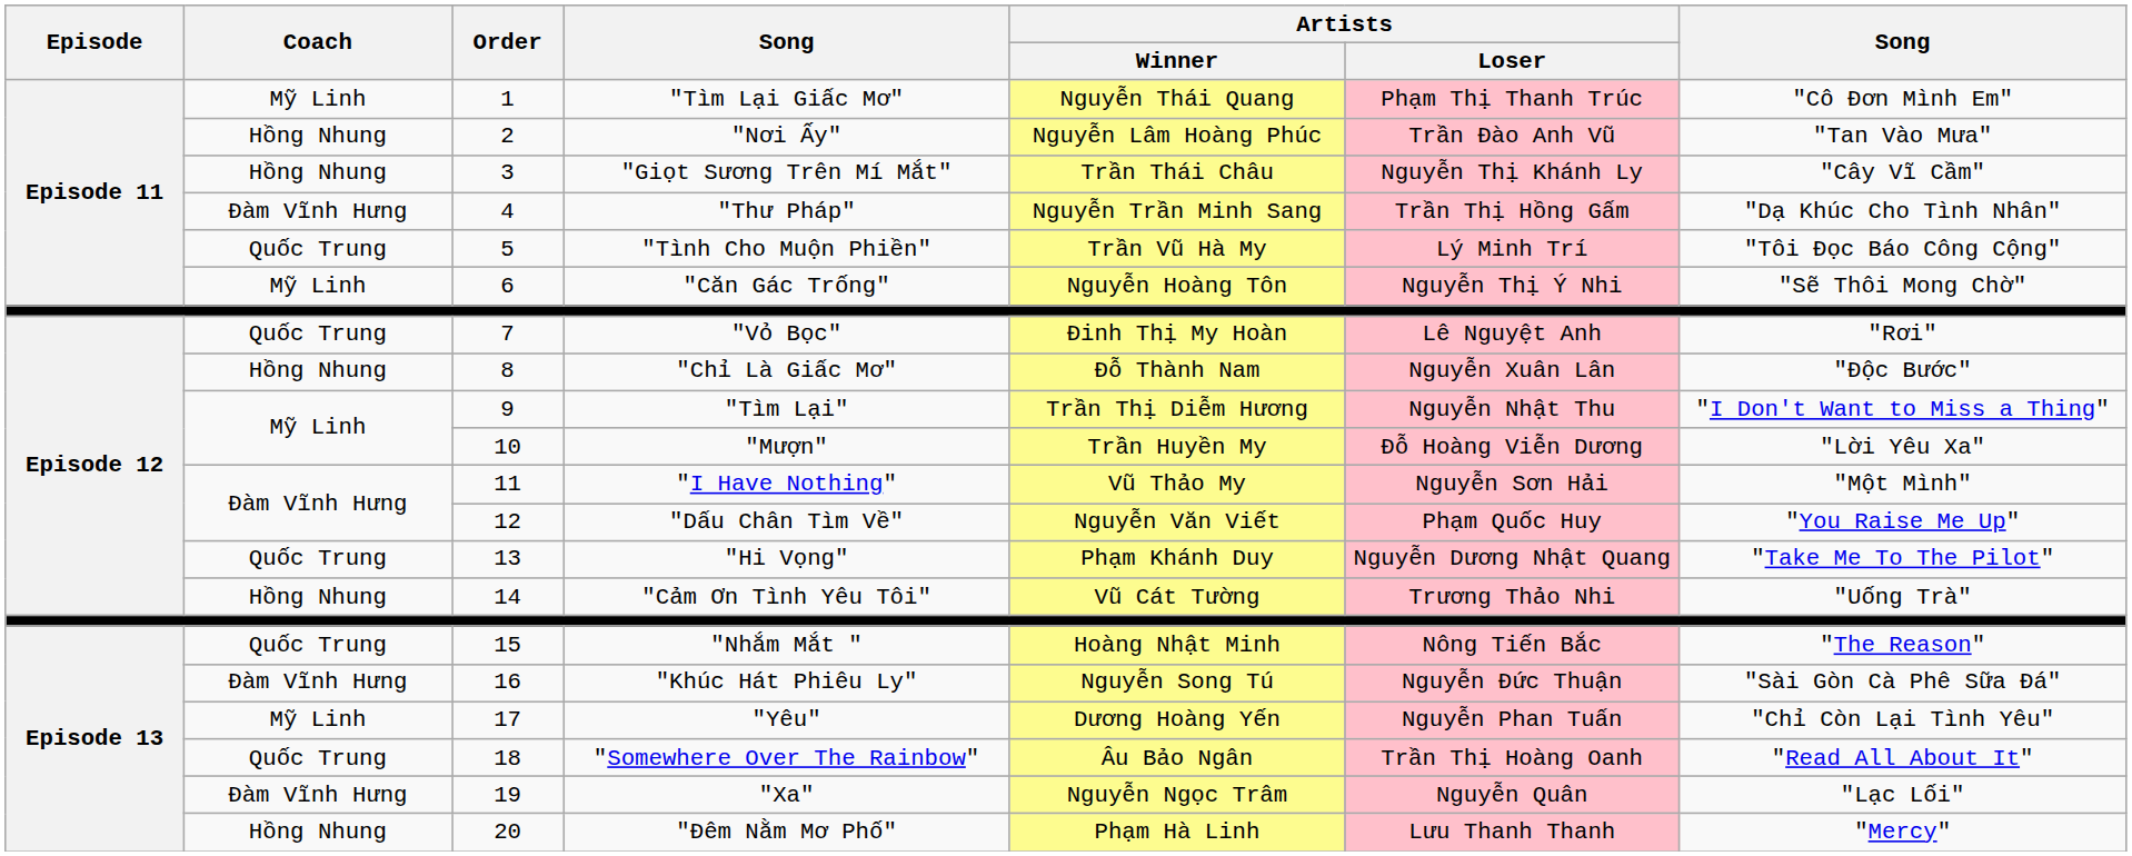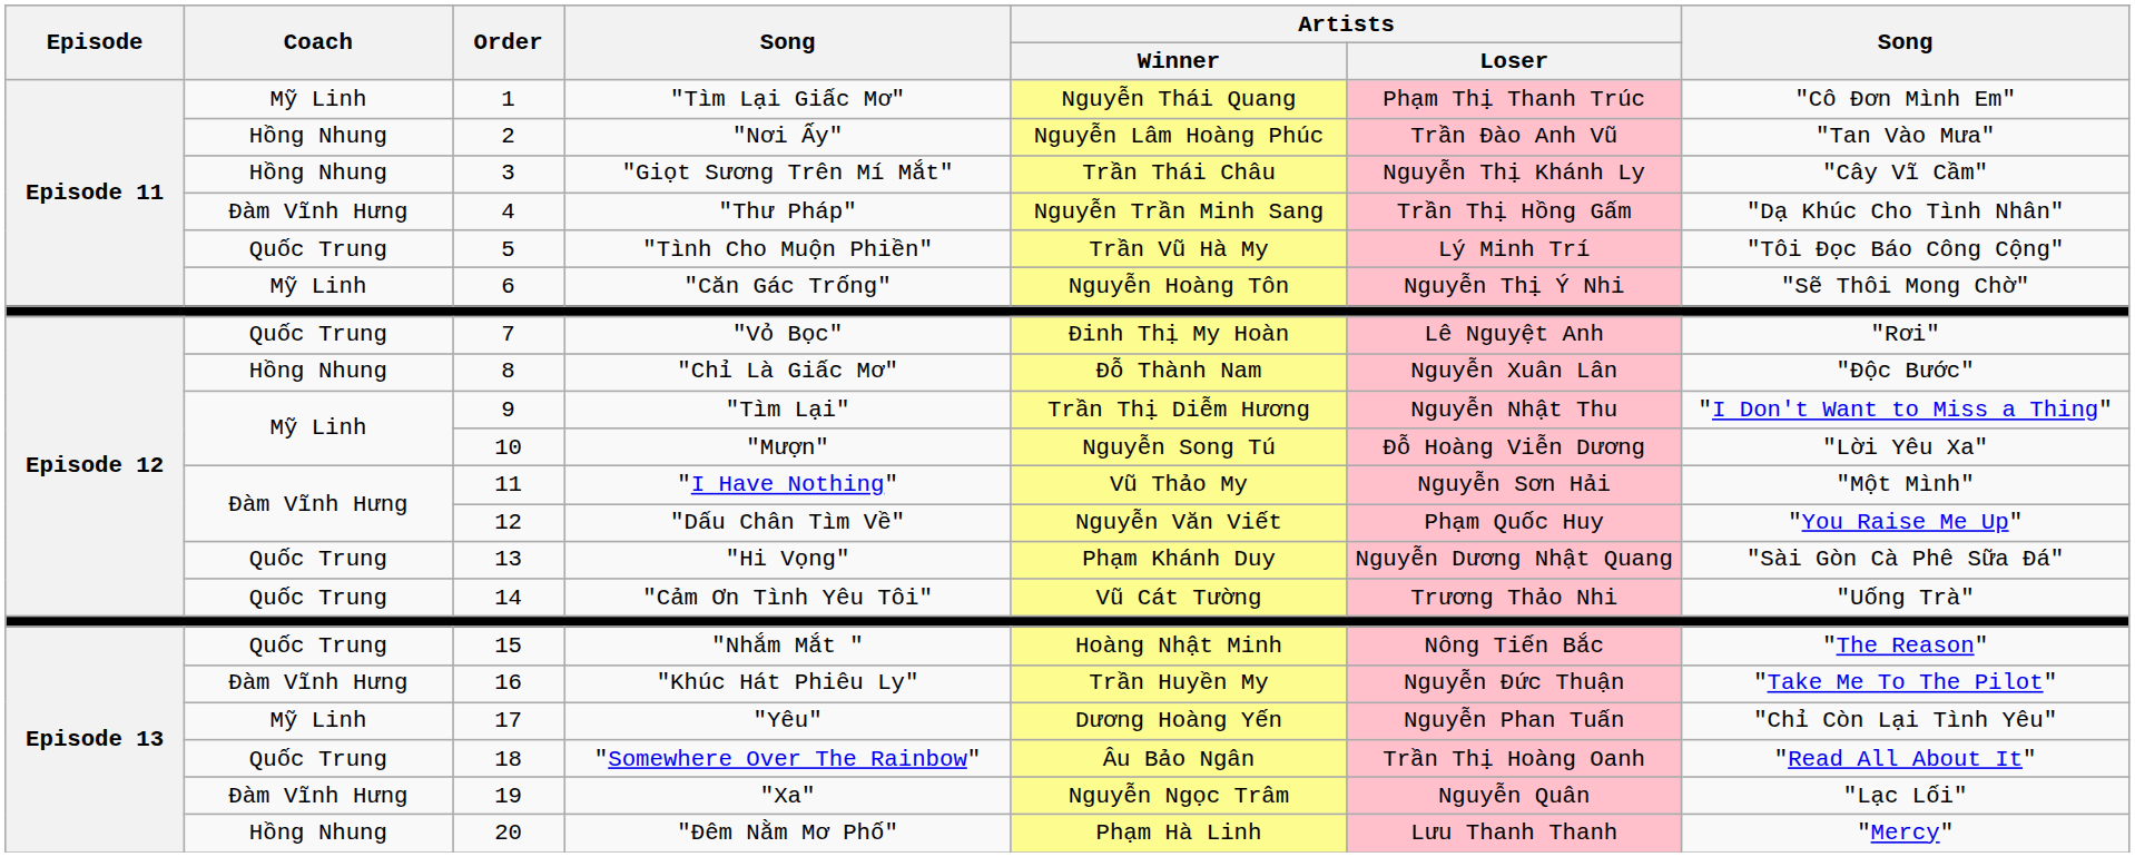"Mượn" | Artists / Winner: Trần Huyền My -> Nguyễn Song Tú
"Hi Vọng" | column 7: "Take Me To The Pilot" -> "Sài Gòn Cà Phê Sữa Đá"
"Cảm Ơn Tình Yêu Tôi" | Coach: Hồng Nhung -> Quốc Trung
"Khúc Hát Phiêu Ly" | Artists / Winner: Nguyễn Song Tú -> Trần Huyền My
"Khúc Hát Phiêu Ly" | column 7: "Sài Gòn Cà Phê Sữa Đá" -> "Take Me To The Pilot"
